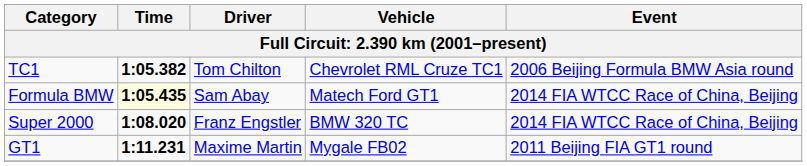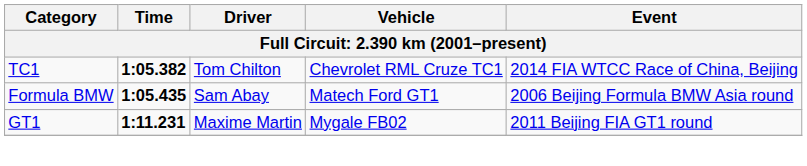TC1 | Event: 2006 Beijing Formula BMW Asia round -> 2014 FIA WTCC Race of China, Beijing
Formula BMW | Time: lightyellow background -> no background
Formula BMW | Event: 2014 FIA WTCC Race of China, Beijing -> 2006 Beijing Formula BMW Asia round
- row: Super 2000 | 1:08.020 | Franz Engstler | BMW 320 TC | 2014 FIA WTCC Race of China, Beijing
